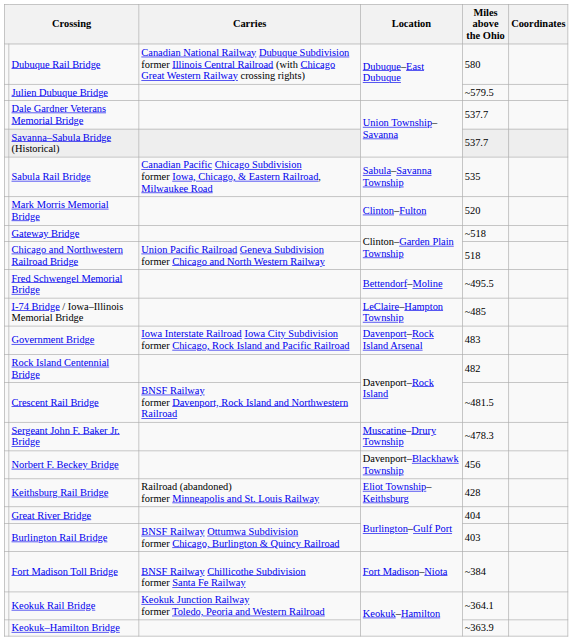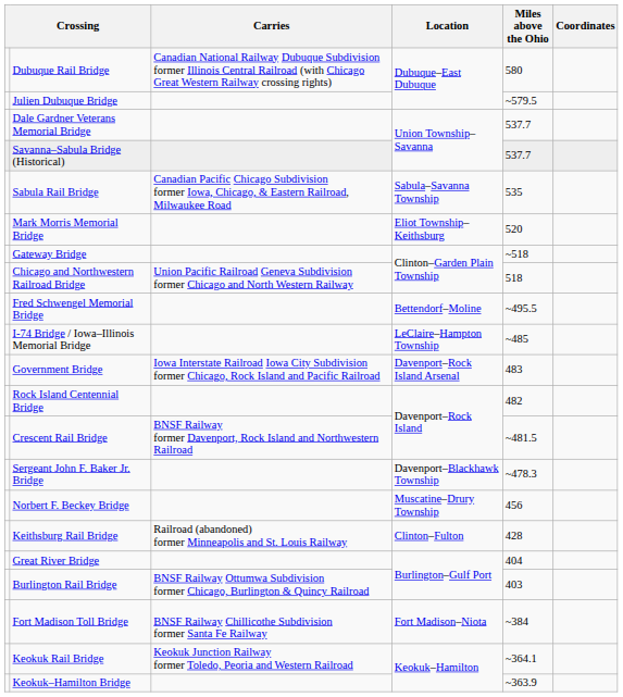Mark Morris Memorial Bridge | Location: Clinton–Fulton -> Eliot Township–Keithsburg
Sergeant John F. Baker Jr. Bridge | Location: Muscatine–Drury Township -> Davenport–Blackhawk Township
Norbert F. Beckey Bridge | Location: Davenport–Blackhawk Township -> Muscatine–Drury Township
Keithsburg Rail Bridge | Location: Eliot Township–Keithsburg -> Clinton–Fulton
